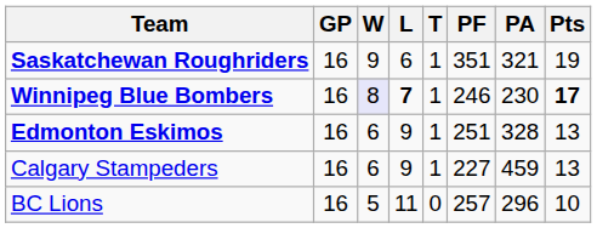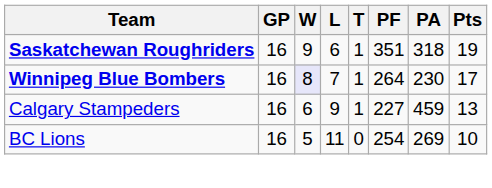Saskatchewan Roughriders | PA: 321 -> 318
Winnipeg Blue Bombers | L: bold -> normal
Winnipeg Blue Bombers | PF: 246 -> 264
Winnipeg Blue Bombers | Pts: bold -> normal
- row: Edmonton Eskimos | 16 | 6 | 9 | 1 | 251 | 328 | 13
BC Lions | PF: 257 -> 254
BC Lions | PA: 296 -> 269
